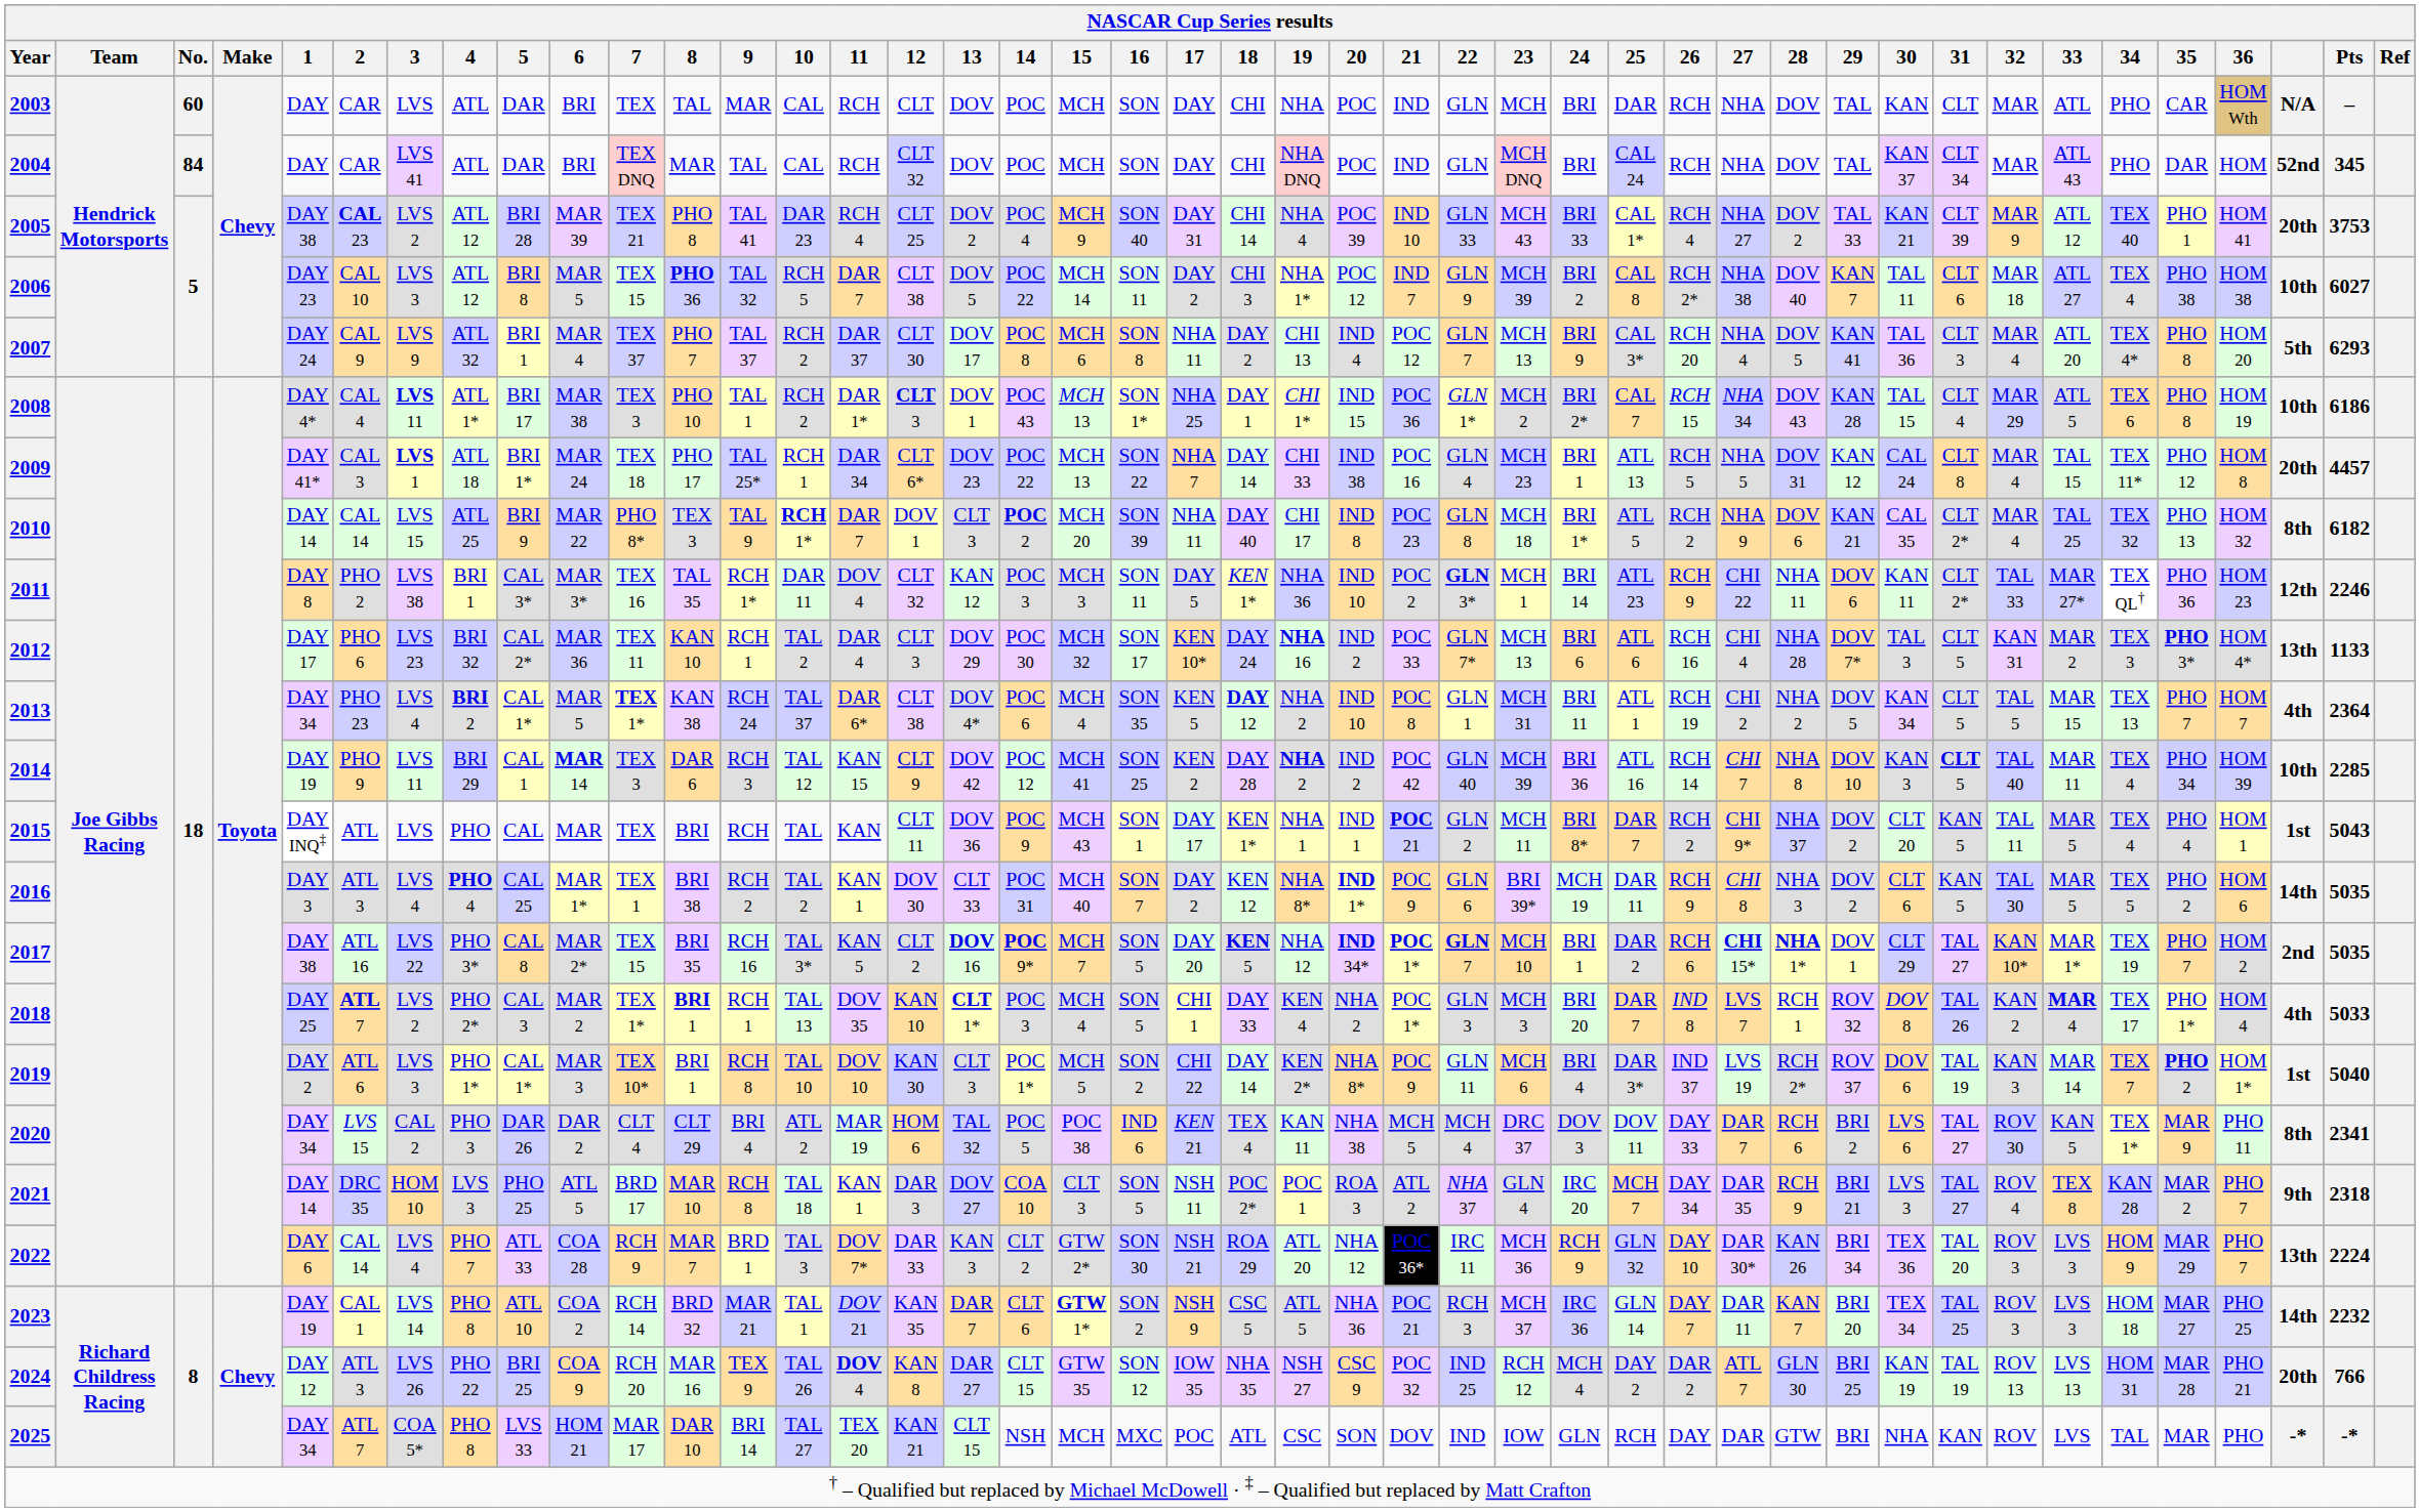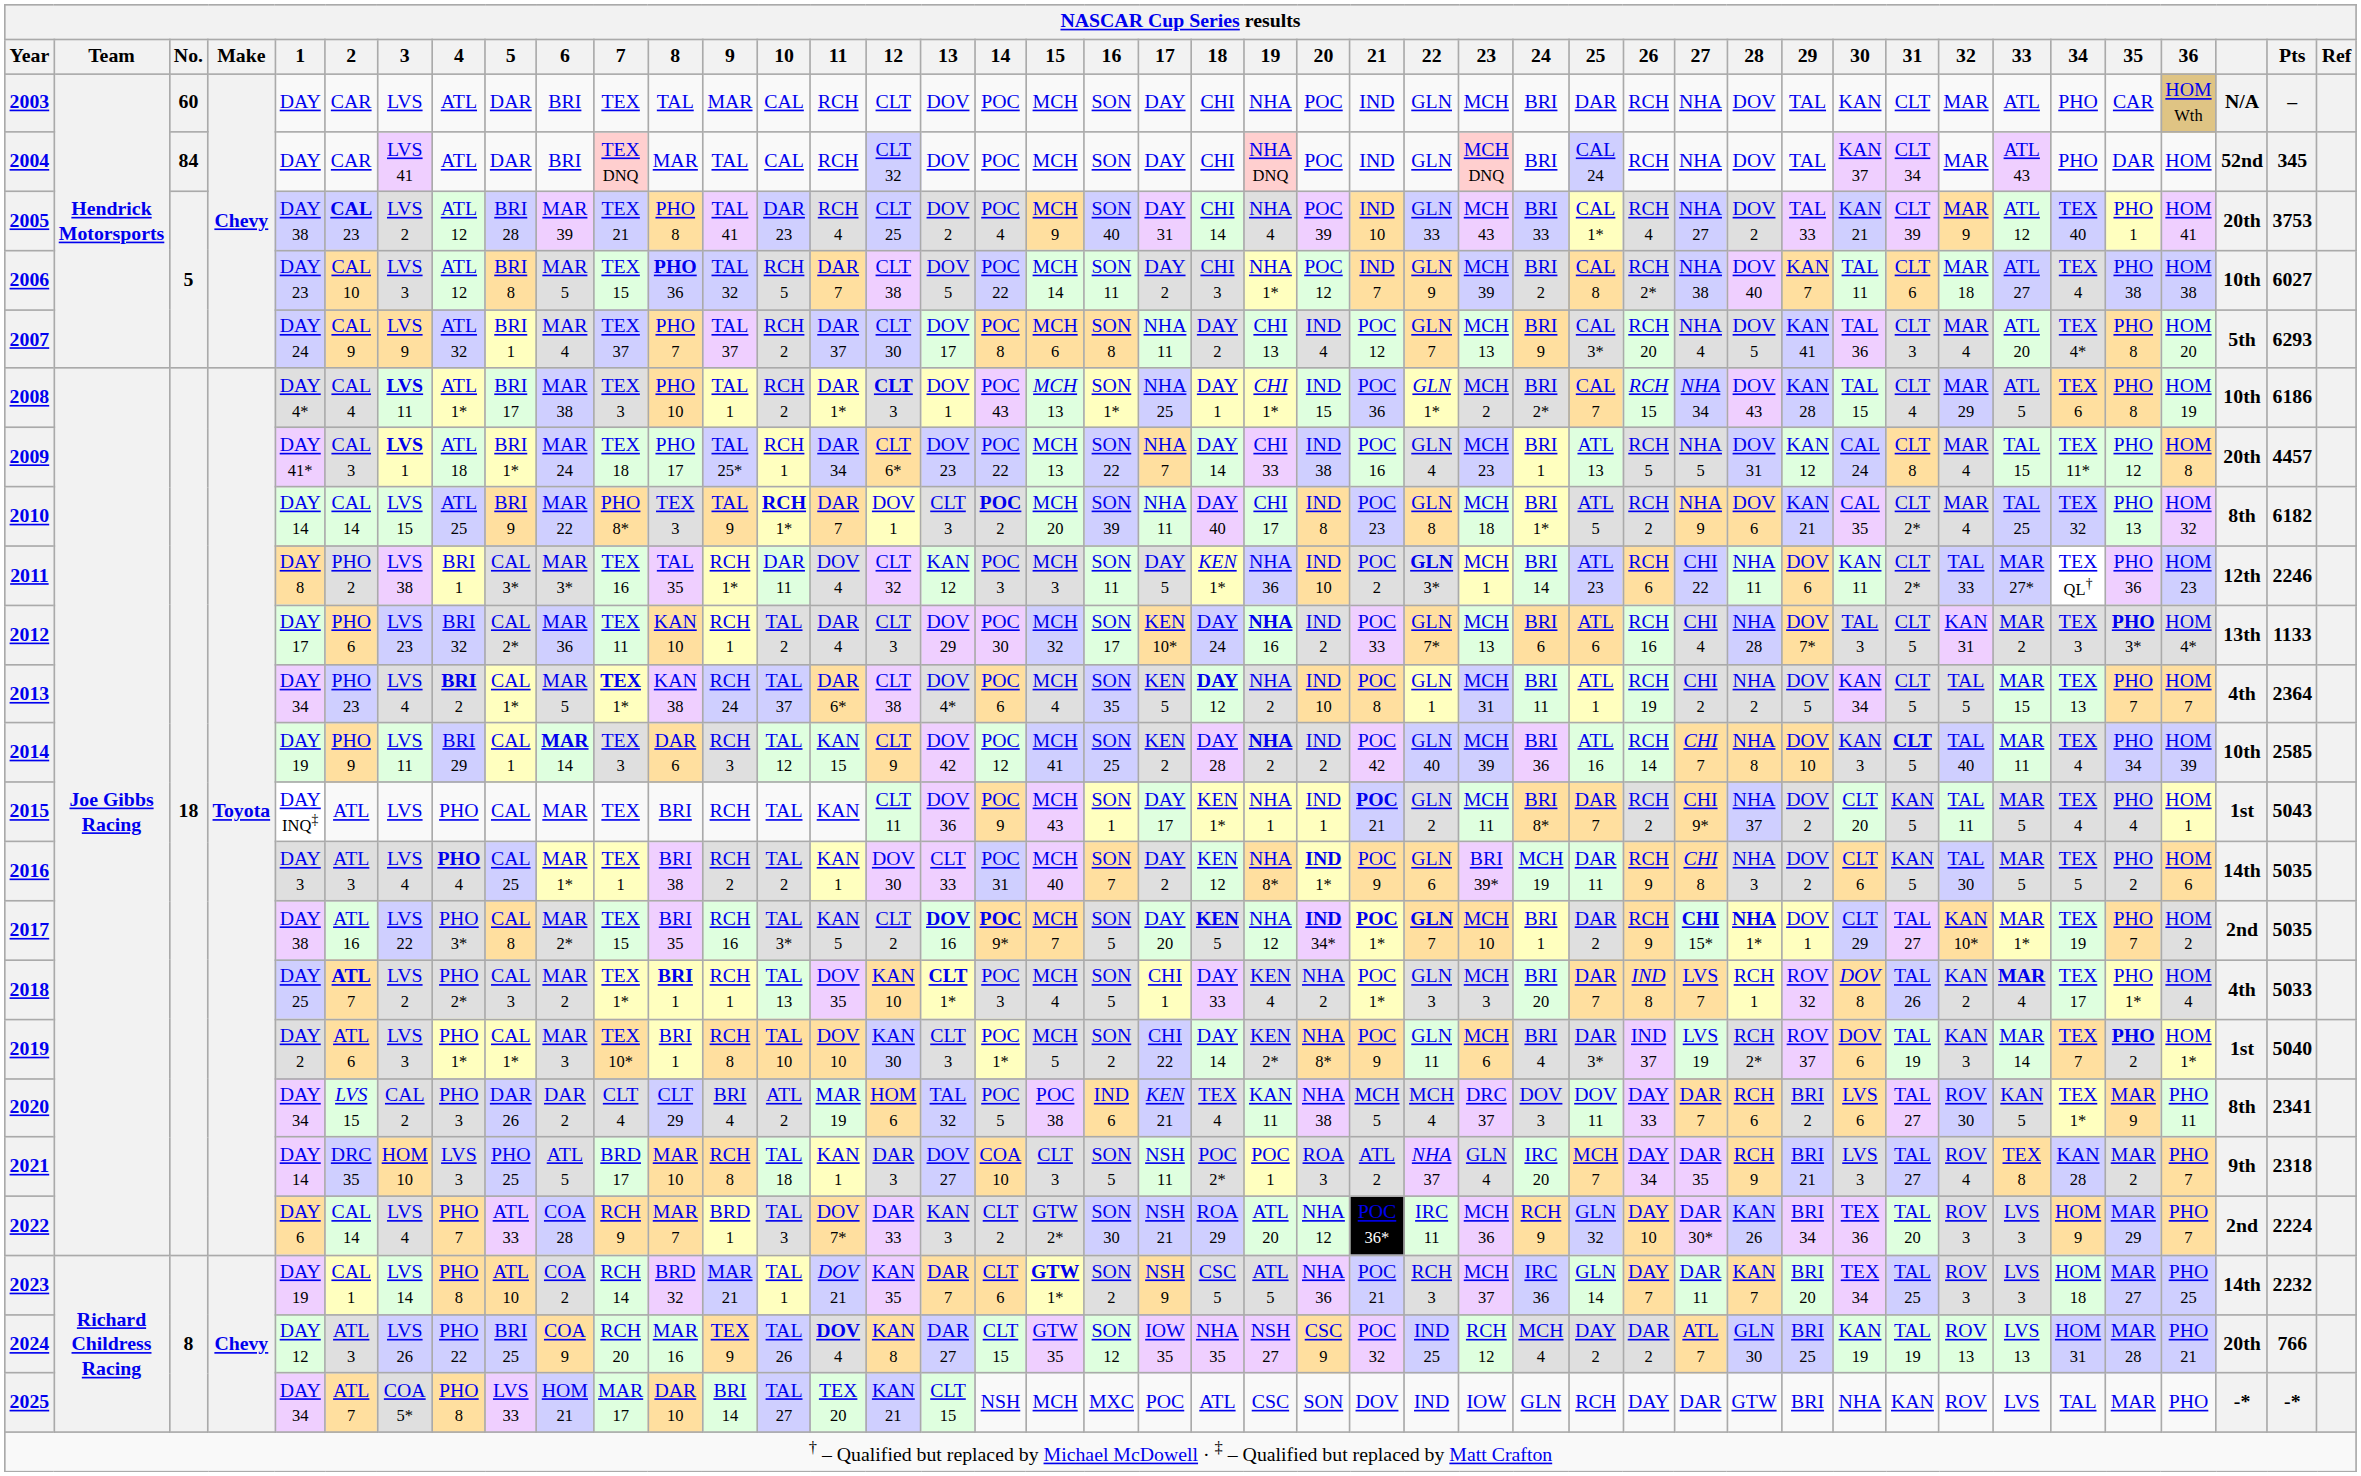2011 | 26: RCH 9 -> RCH 6
2014 | Pts: 2285 -> 2585
2017 | 26: RCH 6 -> RCH 9
2022 | column 41: 13th -> 2nd
